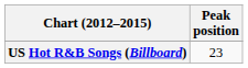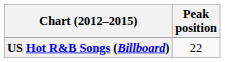US Hot R&B Songs (Billboard) | Peak position: 23 -> 22
